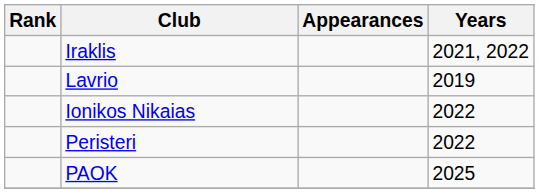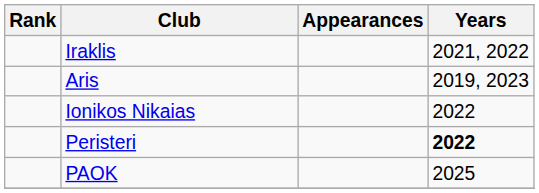+ row: Aris | 2019, 2023
- row: Lavrio | 2019
Peristeri | Years: normal -> bold
